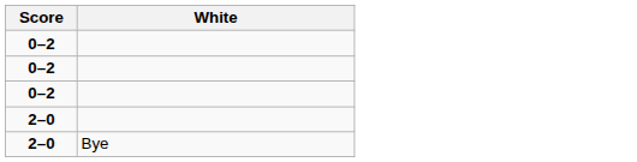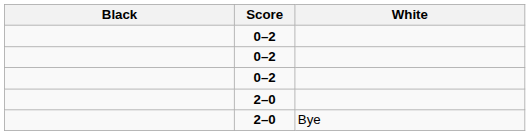+ column: Black
